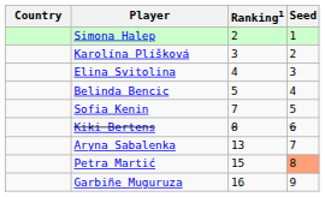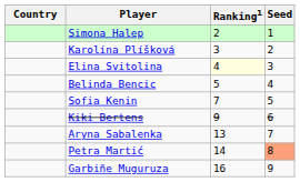Elina Svitolina | Ranking1: no background -> lightyellow background
Kiki Bertens | Ranking1: 8 -> 9
Petra Martić | Ranking1: 15 -> 14
